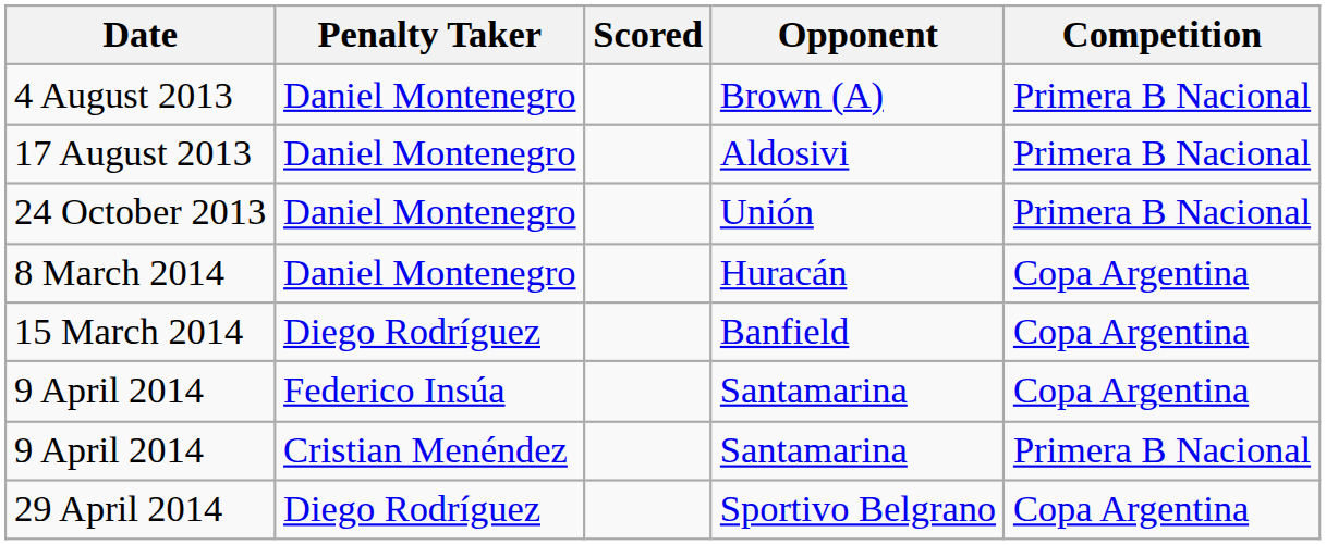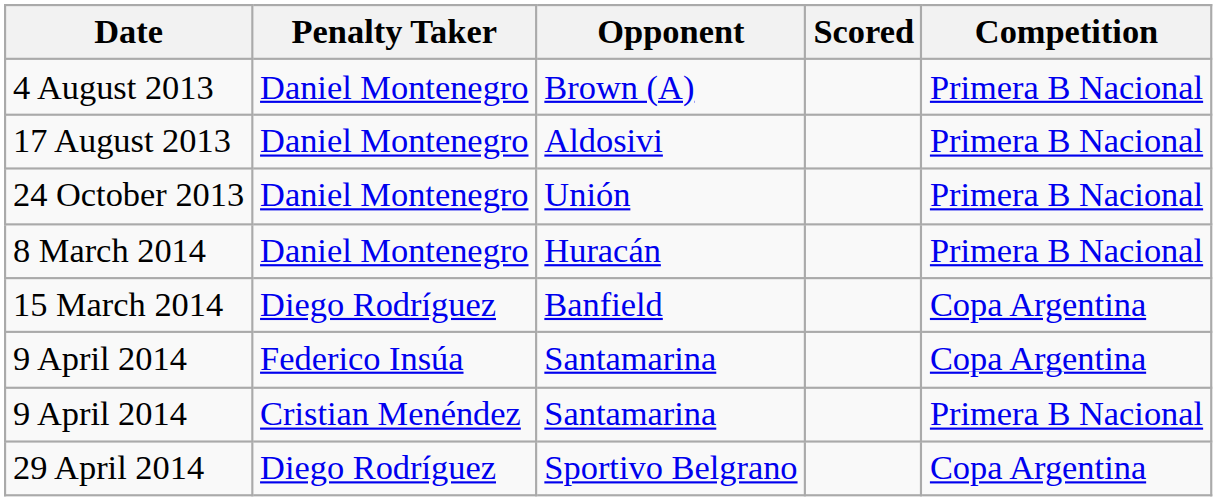columns swapped: Scored <-> Opponent
8 March 2014 | Competition: Copa Argentina -> Primera B Nacional
